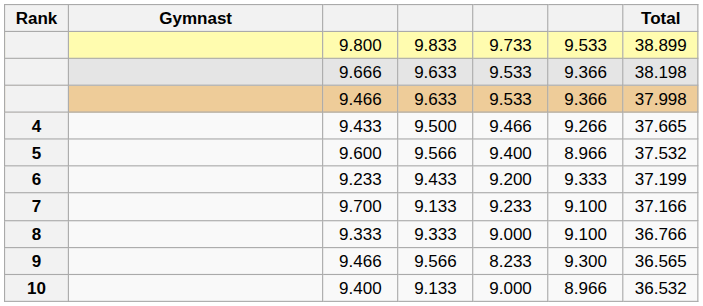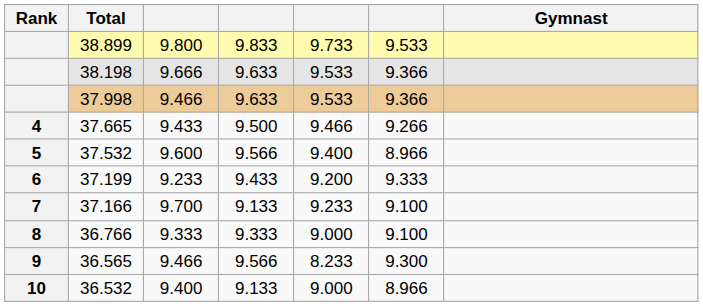columns swapped: Gymnast <-> Total
